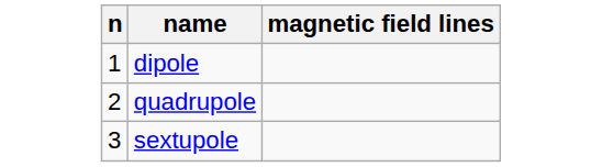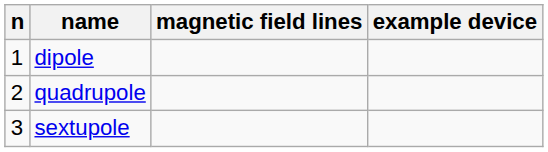+ column: example device
